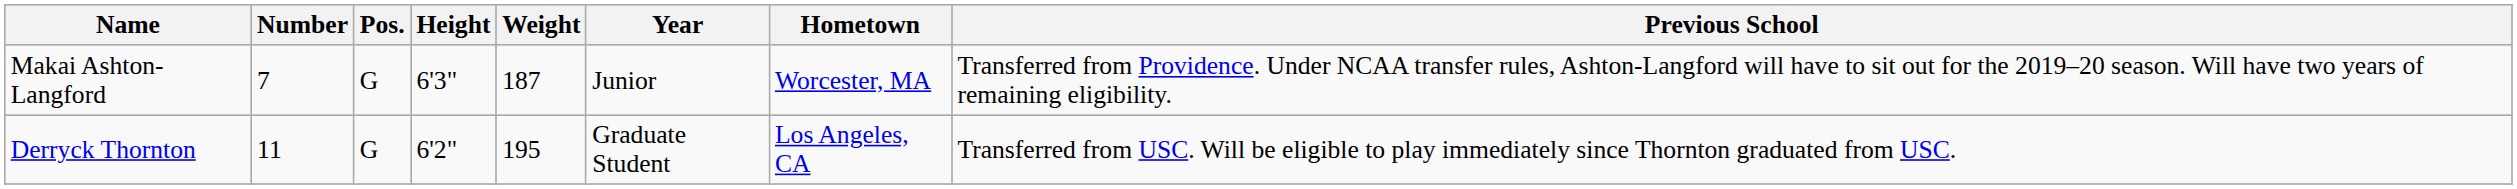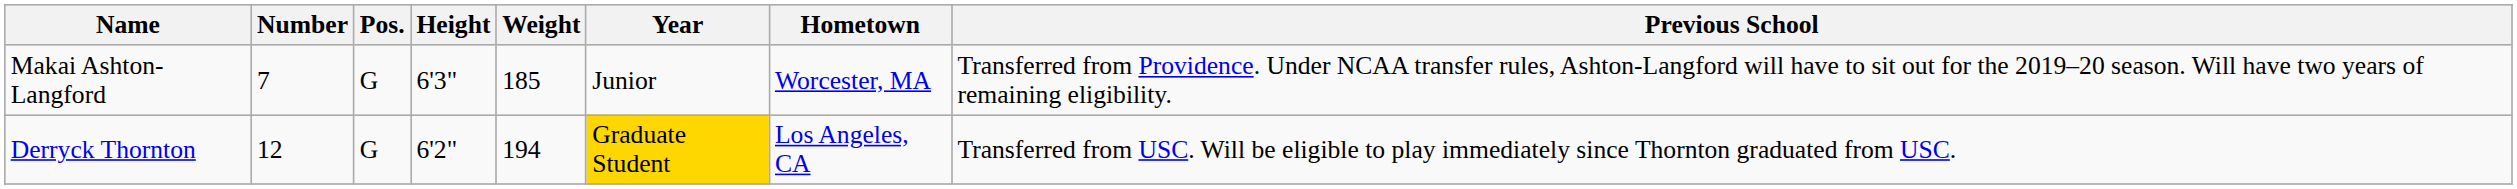Makai Ashton-Langford | Weight: 187 -> 185
Derryck Thornton | Number: 11 -> 12
Derryck Thornton | Weight: 195 -> 194
Derryck Thornton | Year: no background -> gold background
